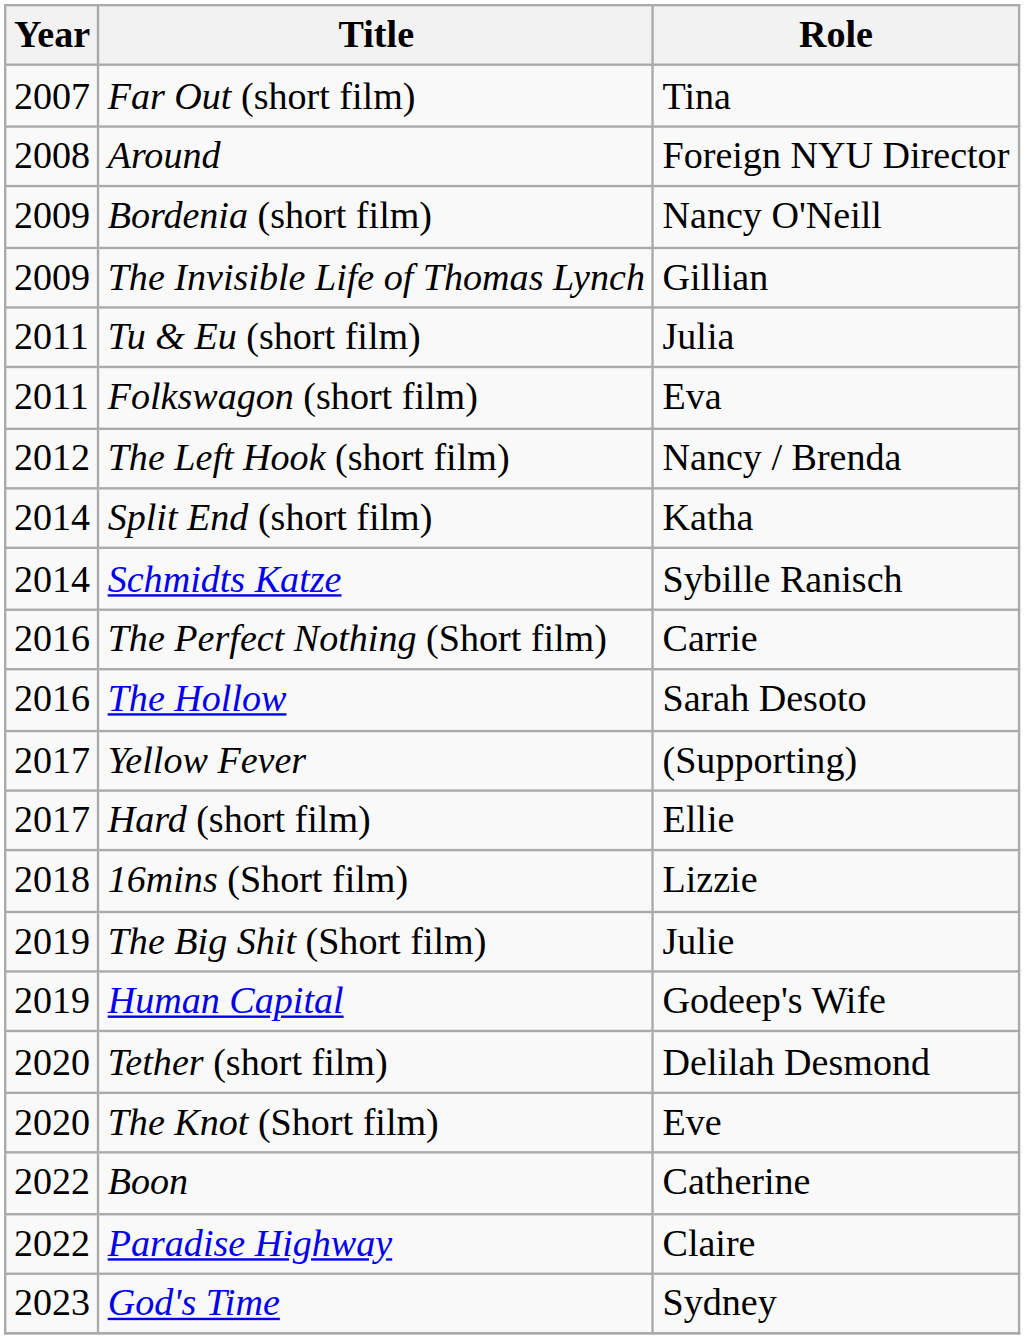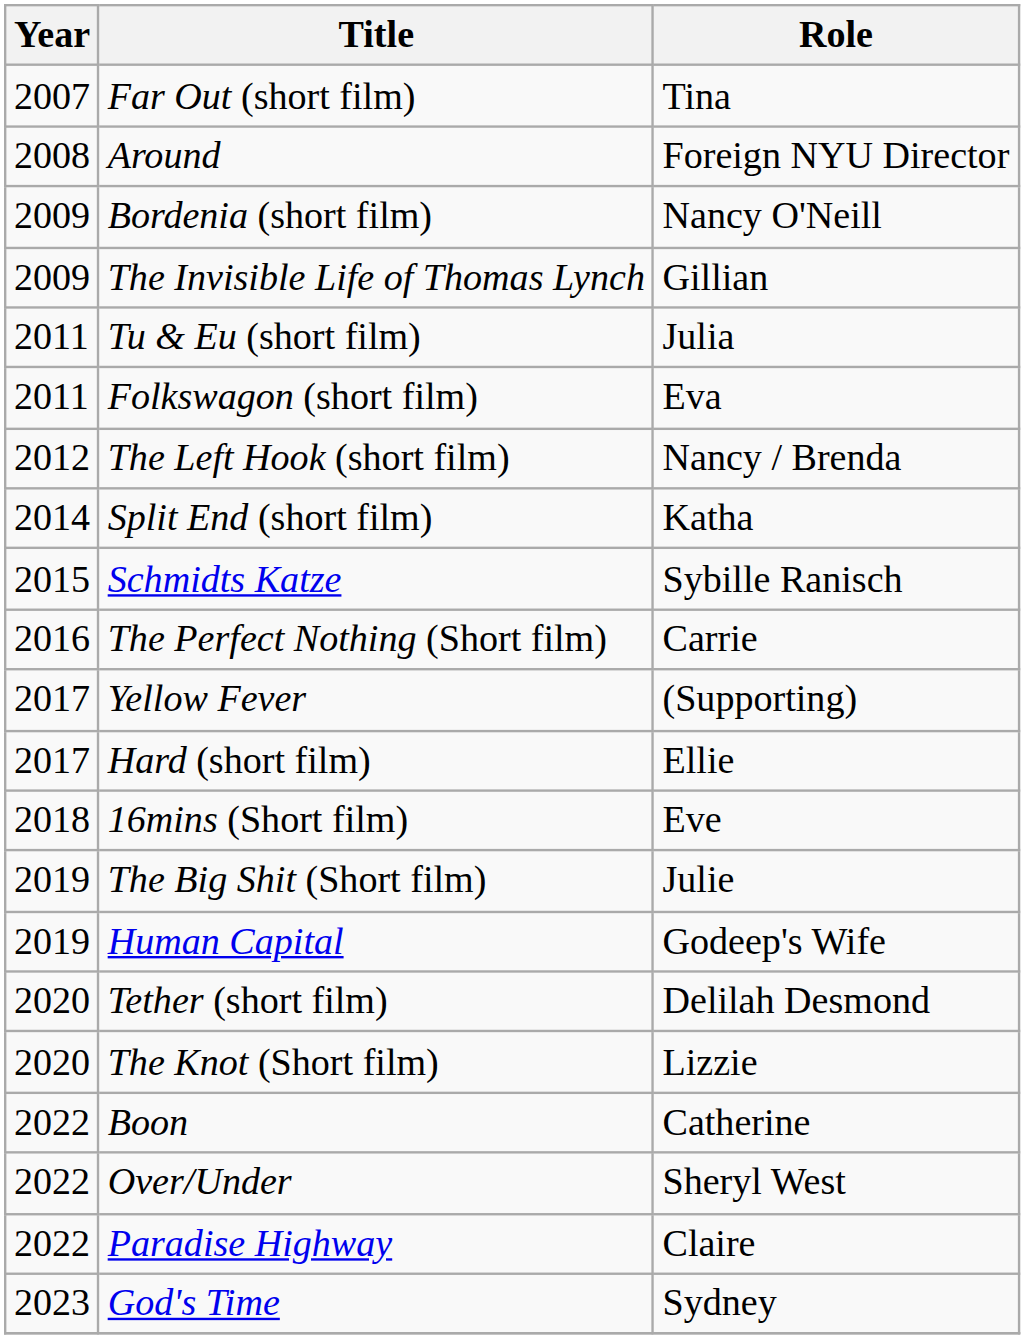Schmidts Katze | Year: 2014 -> 2015
- row: 2016 | The Hollow | Sarah Desoto
16mins (Short film) | Role: Lizzie -> Eve
The Knot (Short film) | Role: Eve -> Lizzie
+ row: 2022 | Over/Under | Sheryl West
